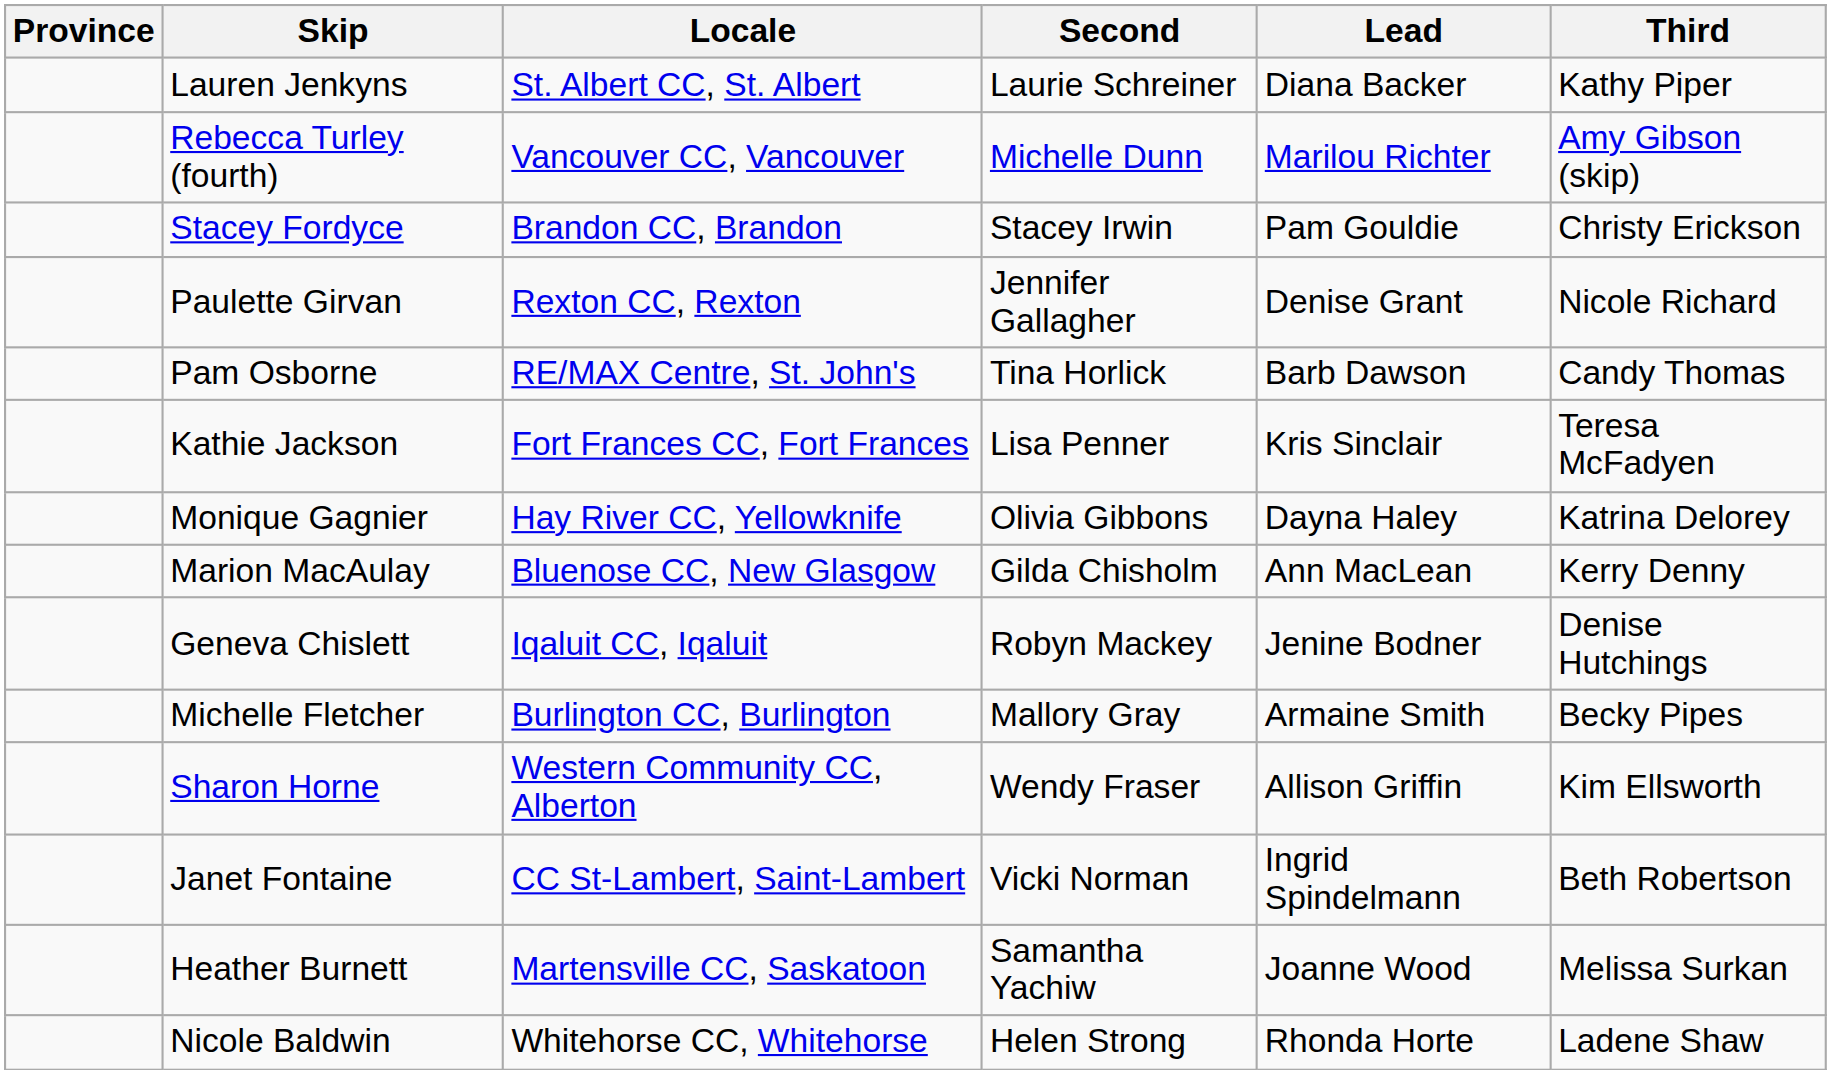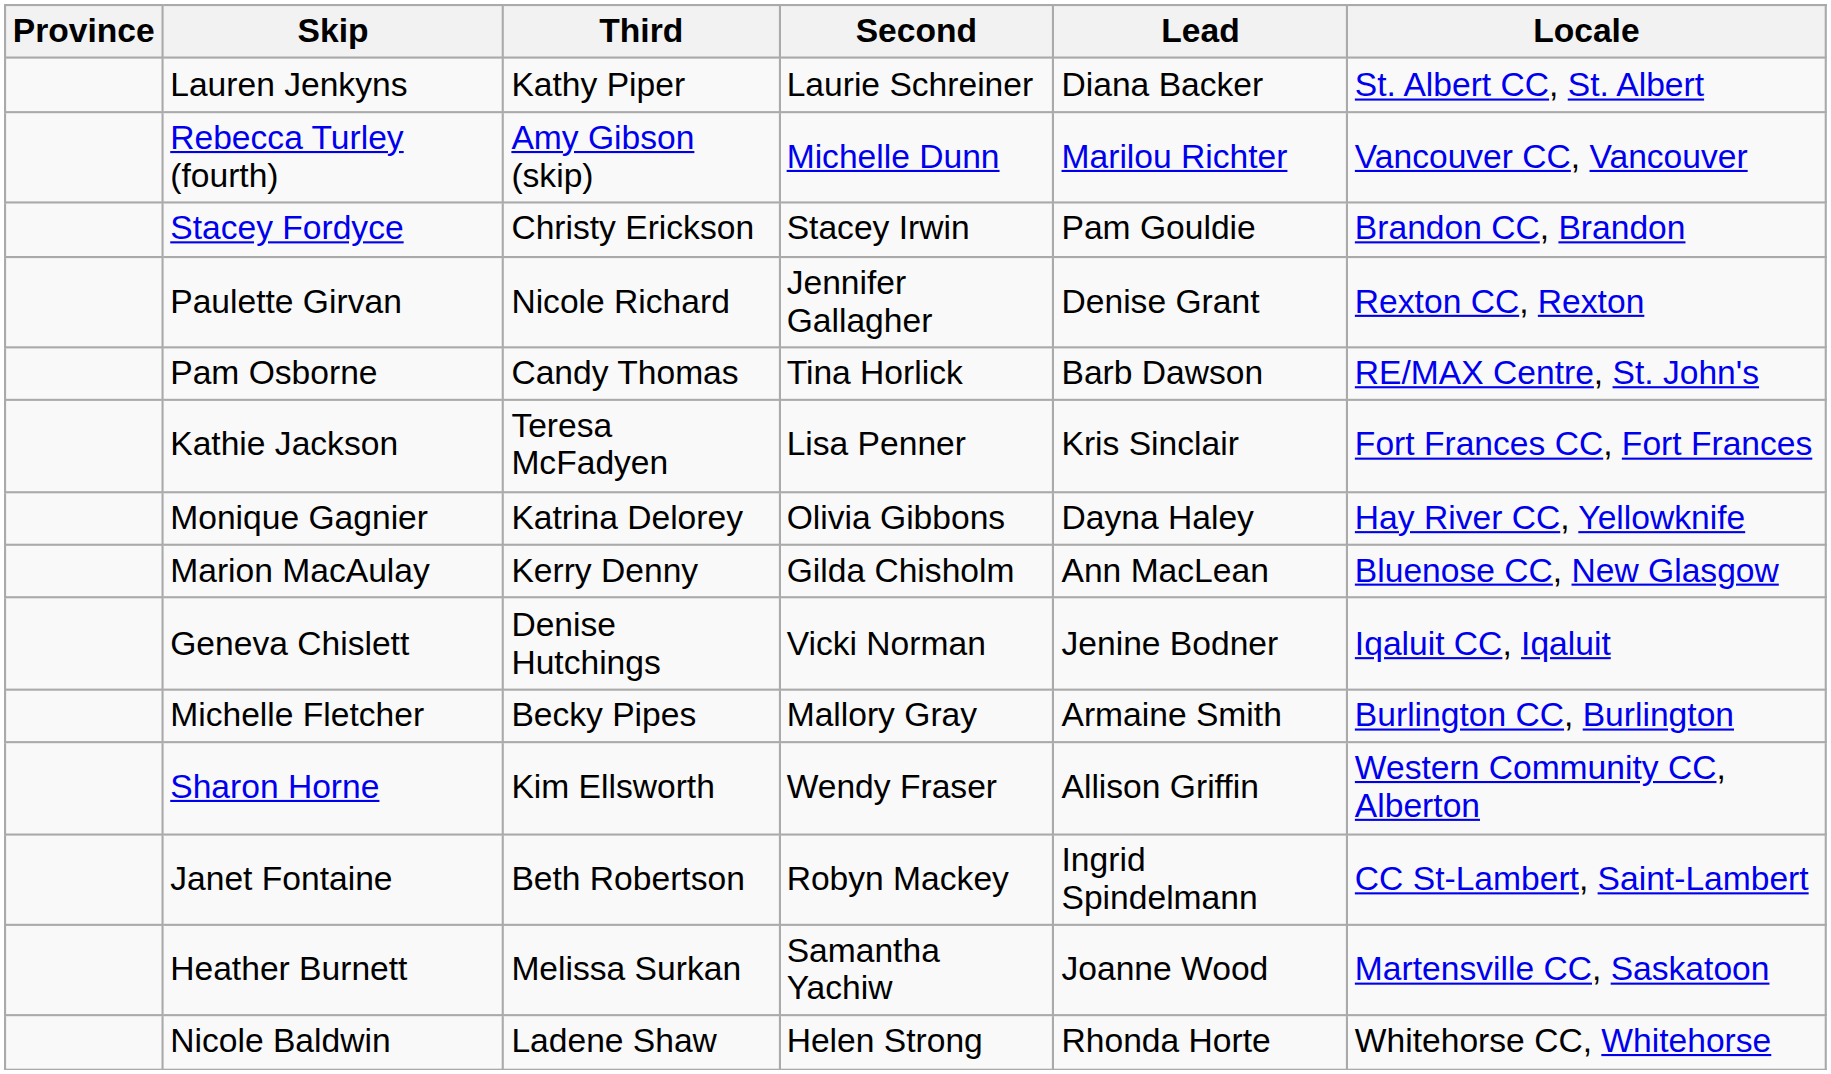columns swapped: Third <-> Locale
Geneva Chislett | Second: Robyn Mackey -> Vicki Norman
Janet Fontaine | Second: Vicki Norman -> Robyn Mackey
